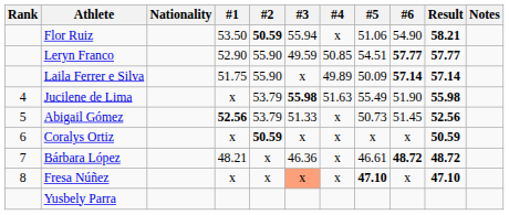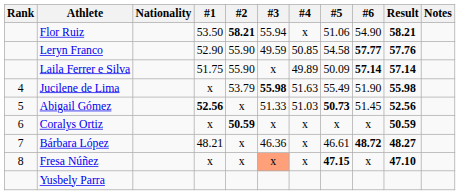Flor Ruiz | #2: 50.59 -> 58.21
Leryn Franco | #5: 54.51 -> 54.58
Leryn Franco | Result: 57.77 -> 57.76
Abigail Gómez | #2: 53.79 -> x
Abigail Gómez | #4: x -> 51.03
Abigail Gómez | #5: normal -> bold
Bárbara López | Result: 48.72 -> 48.27
Fresa Núñez | #5: 47.10 -> 47.15
